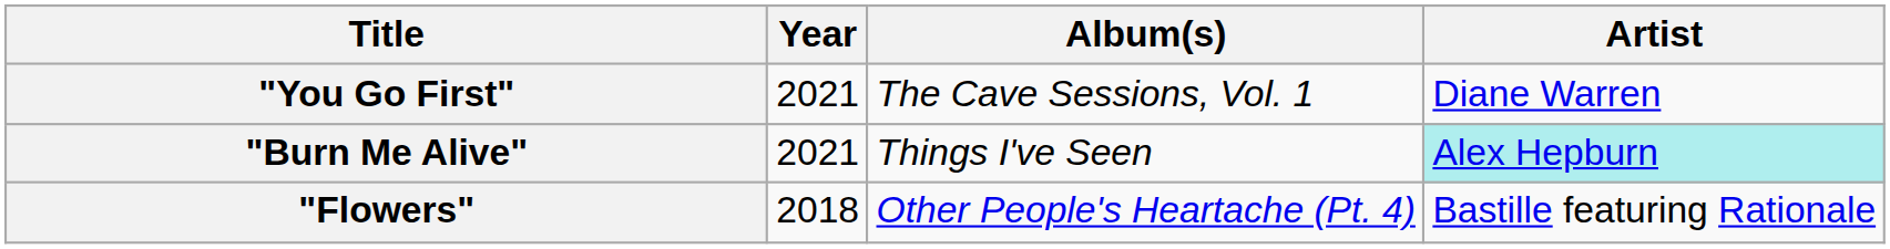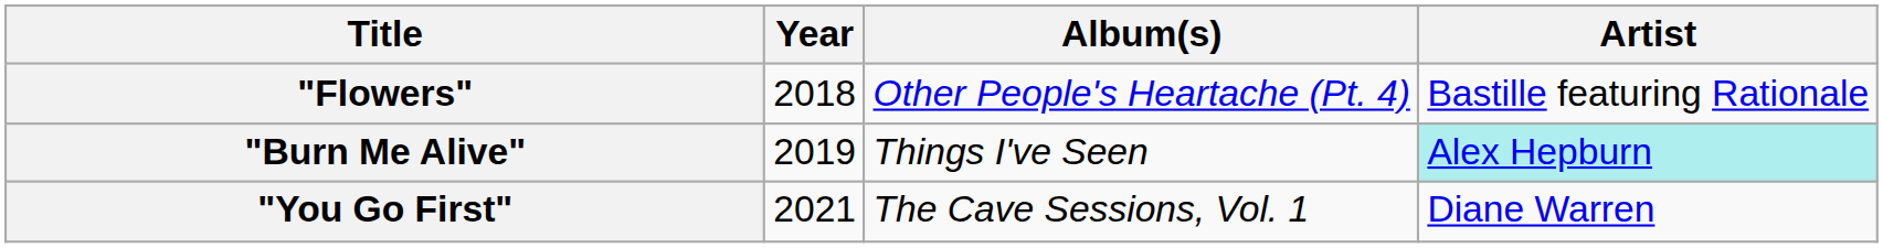rows swapped: "Flowers" <-> "You Go First"
"Burn Me Alive" | Year: 2021 -> 2019
